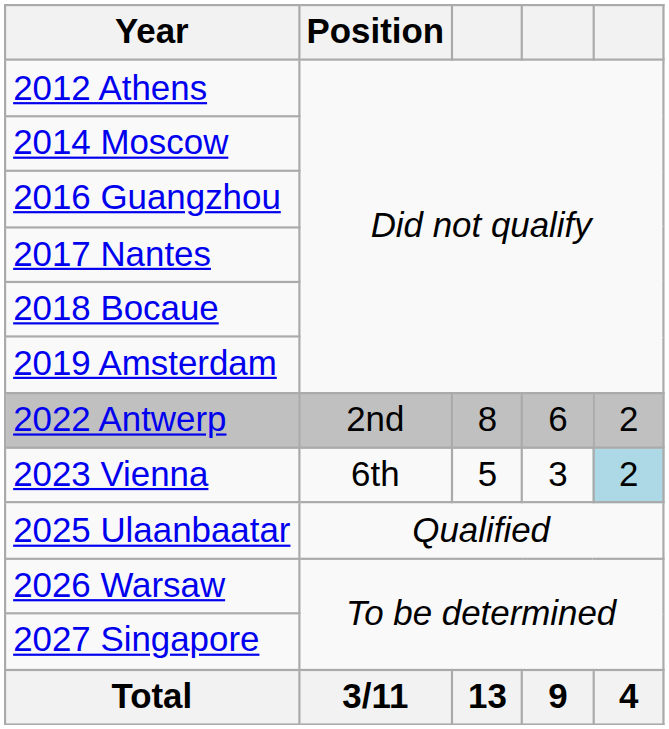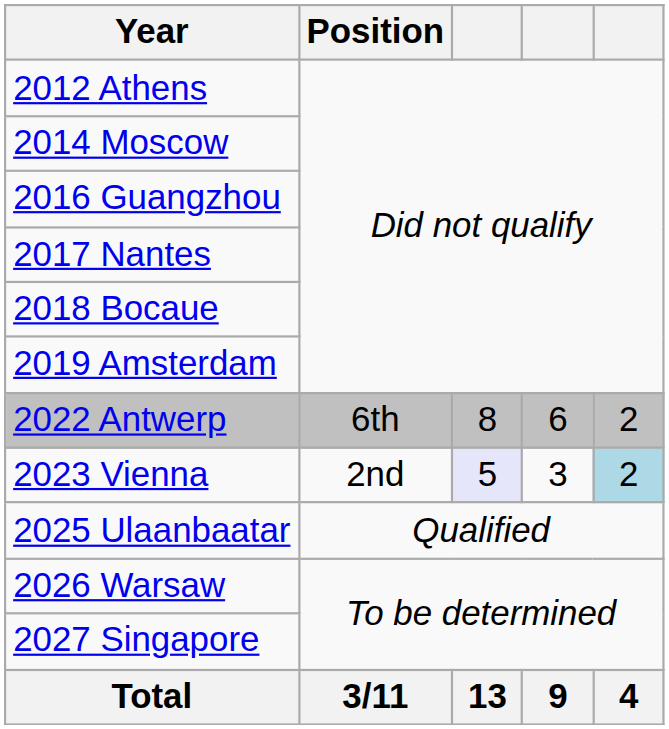2022 Antwerp | Position: 2nd -> 6th
2023 Vienna | Position: 6th -> 2nd
2023 Vienna | column 3: no background -> lavender background
